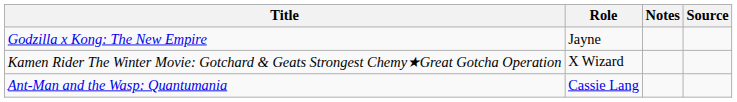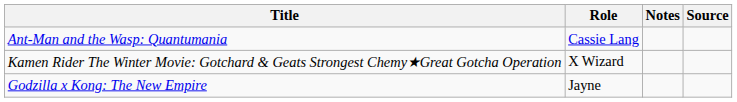rows swapped: Ant-Man and the Wasp: Quantumania <-> Godzilla x Kong: The New Empire
